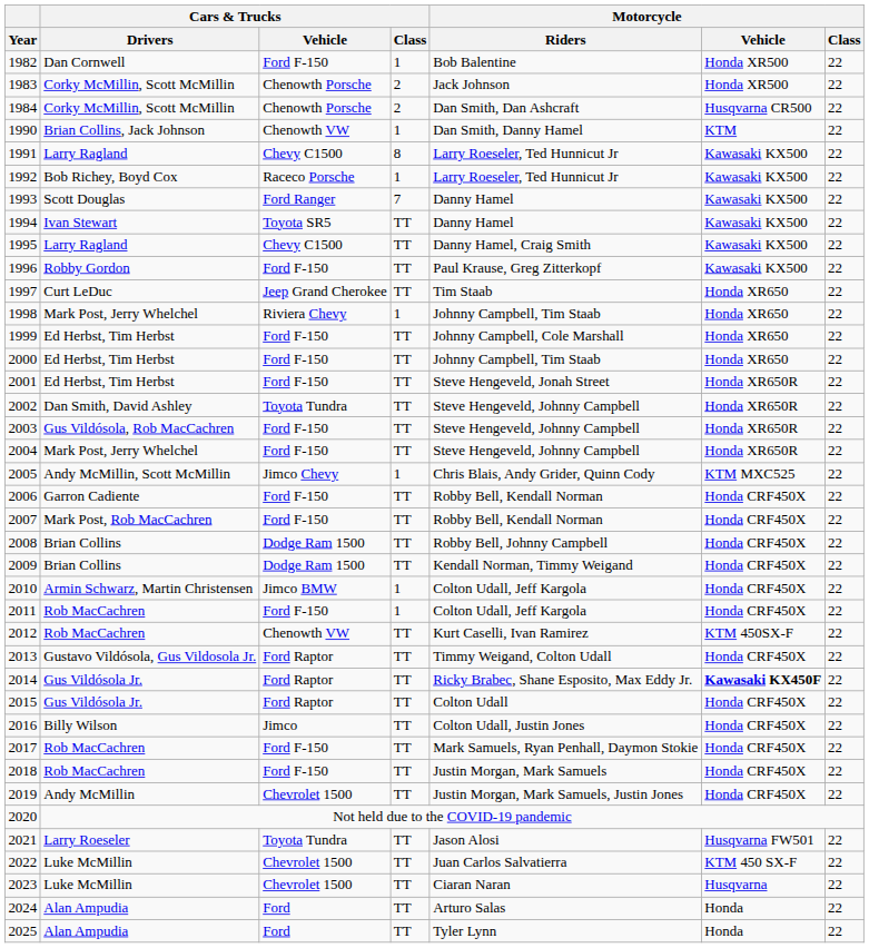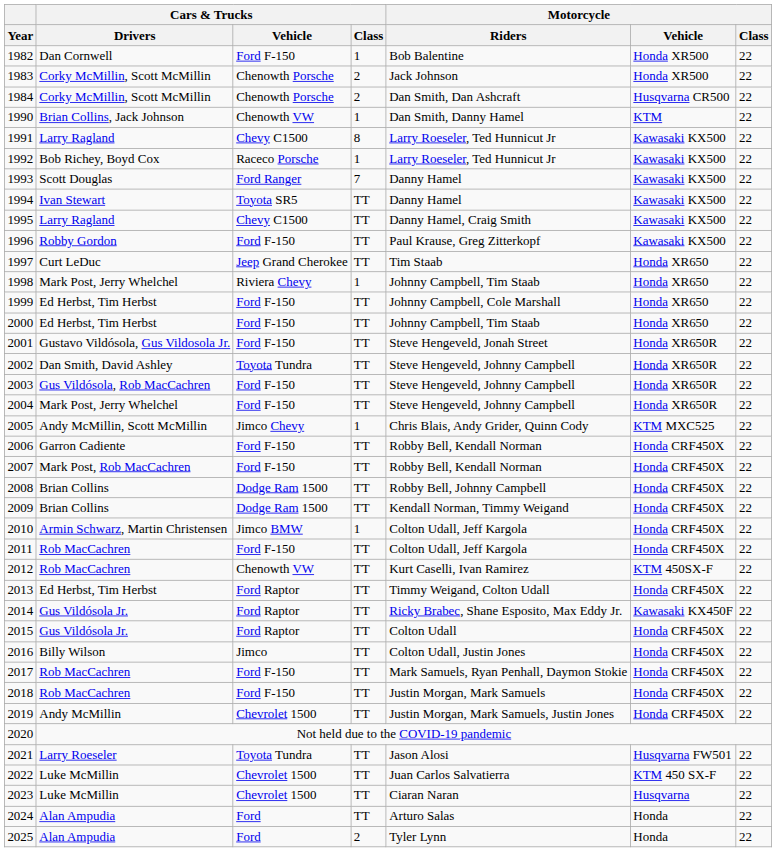2001 | Cars & Trucks / Drivers: Ed Herbst, Tim Herbst -> Gustavo Vildósola, Gus Vildosola Jr.
2011 | Cars & Trucks / Class: 1 -> TT
2013 | Cars & Trucks / Drivers: Gustavo Vildósola, Gus Vildosola Jr. -> Ed Herbst, Tim Herbst
2014 | Motorcycle / Vehicle: bold -> normal
2025 | Cars & Trucks / Class: TT -> 2
